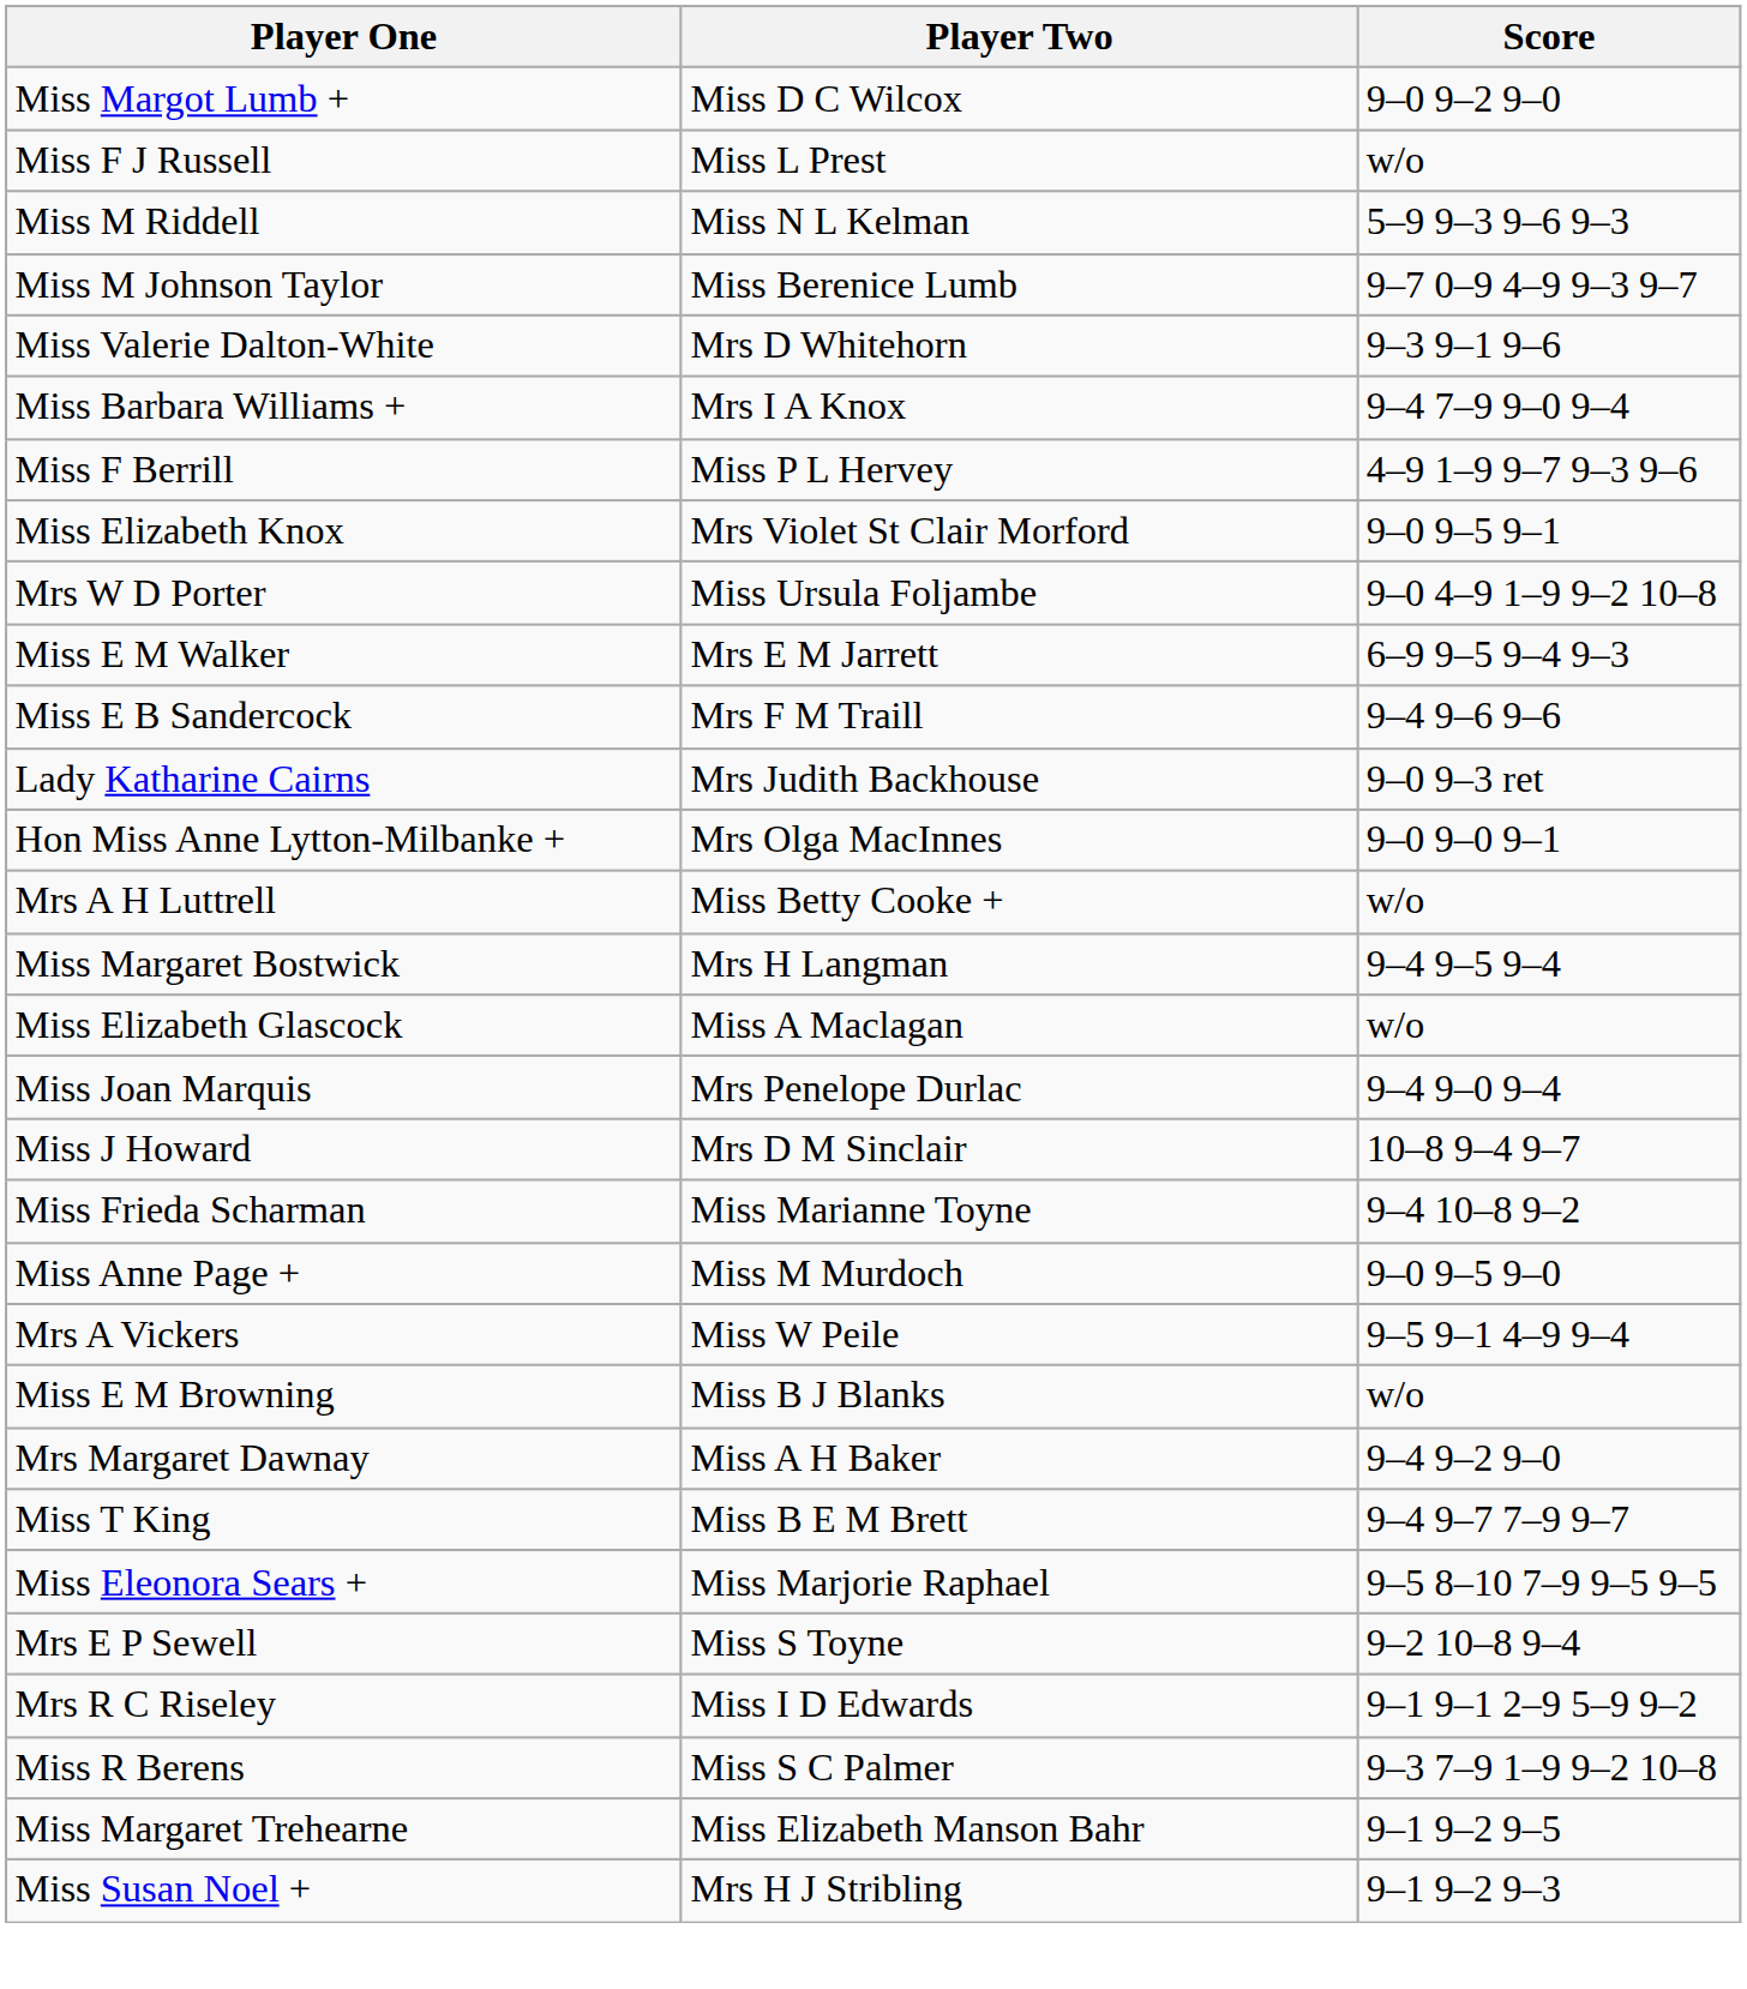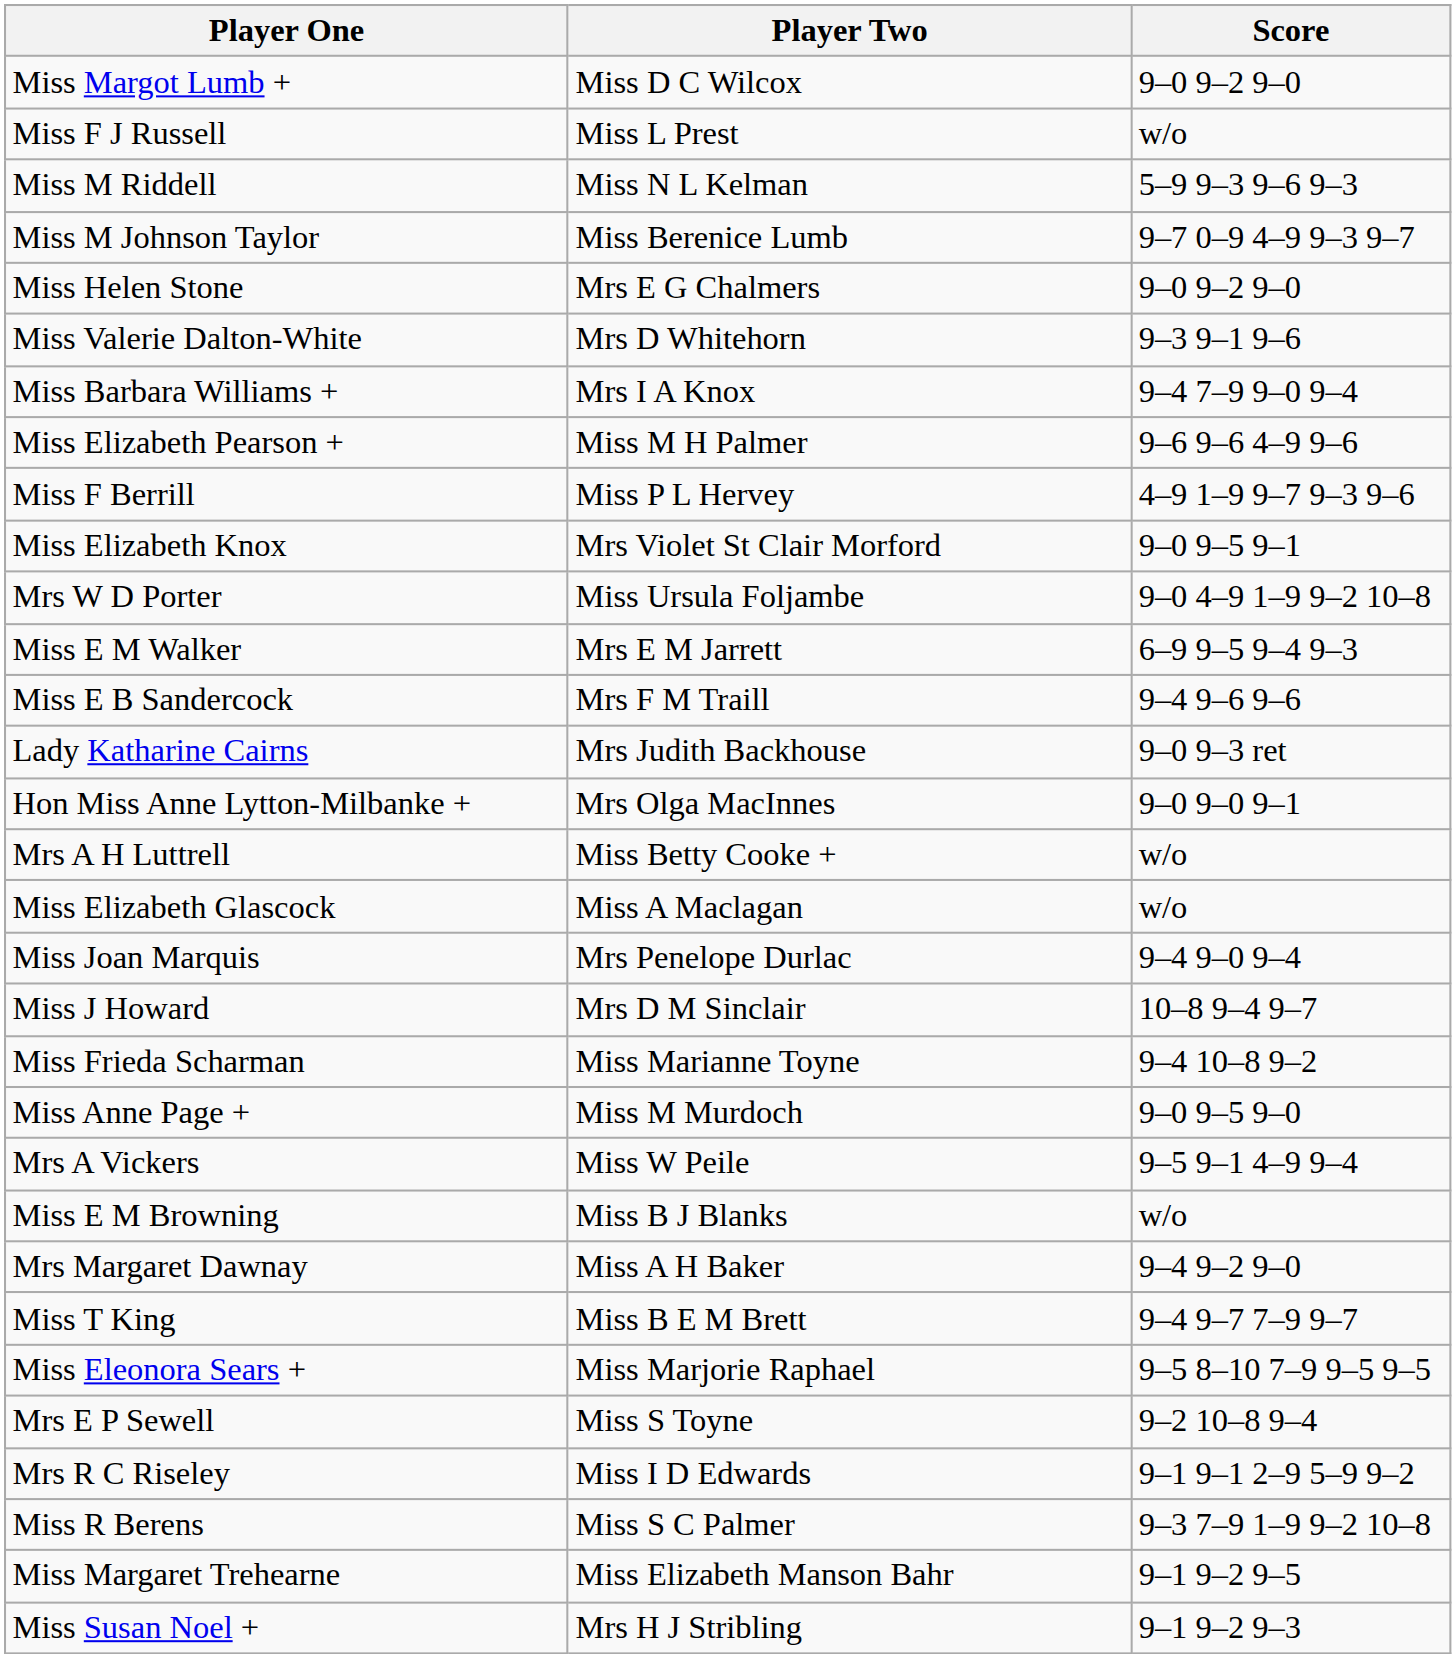+ row: Miss Helen Stone | Mrs E G Chalmers | 9–0 9–2 9–0
+ row: Miss Elizabeth Pearson + | Miss M H Palmer | 9–6 9–6 4–9 9–6
- row: Miss Margaret Bostwick | Mrs H Langman | 9–4 9–5 9–4
